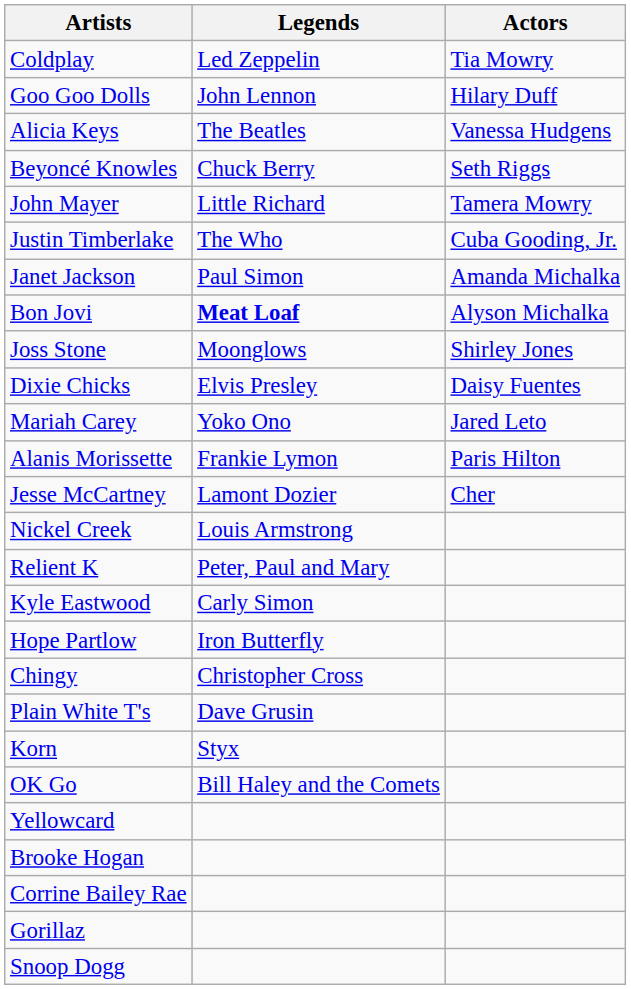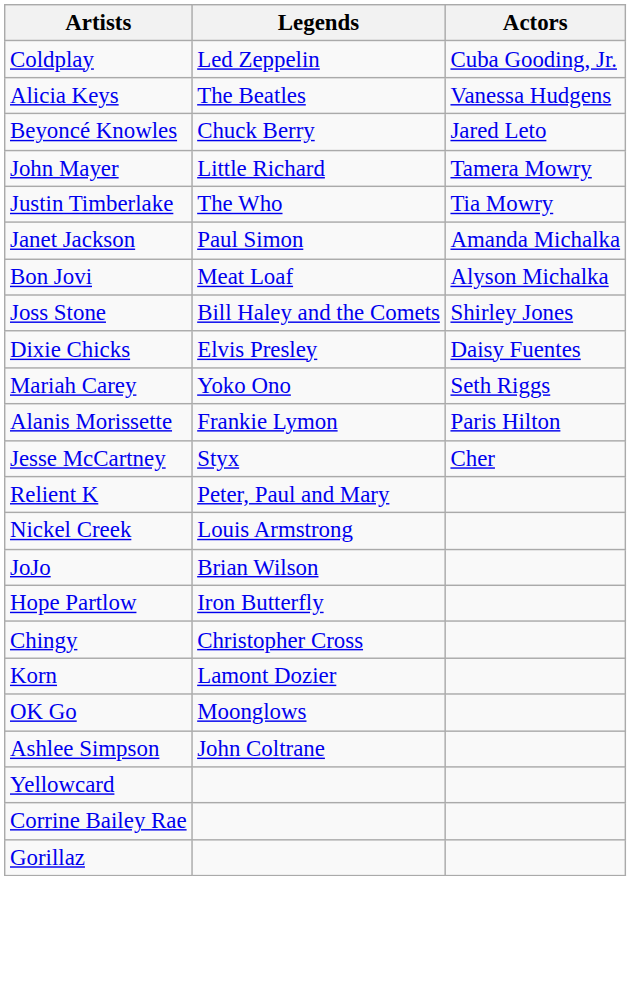Coldplay | Actors: Tia Mowry -> Cuba Gooding, Jr.
- row: Goo Goo Dolls | John Lennon | Hilary Duff
Beyoncé Knowles | Actors: Seth Riggs -> Jared Leto
Justin Timberlake | Actors: Cuba Gooding, Jr. -> Tia Mowry
Bon Jovi | Legends: bold -> normal
Joss Stone | Legends: Moonglows -> Bill Haley and the Comets
Mariah Carey | Actors: Jared Leto -> Seth Riggs
Jesse McCartney | Legends: Lamont Dozier -> Styx
rows swapped: Nickel Creek <-> Relient K
+ row: JoJo | Brian Wilson
- row: Kyle Eastwood | Carly Simon
- row: Plain White T's | Dave Grusin
Korn | Legends: Styx -> Lamont Dozier
OK Go | Legends: Bill Haley and the Comets -> Moonglows
+ row: Ashlee Simpson | John Coltrane
- row: Brooke Hogan
- row: Snoop Dogg
